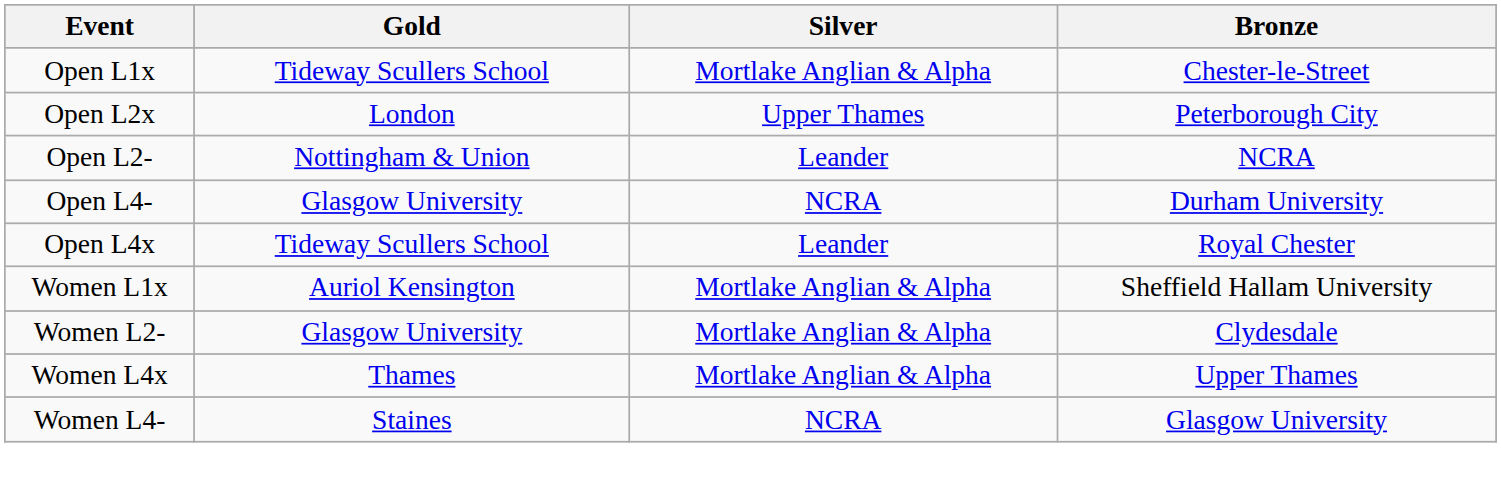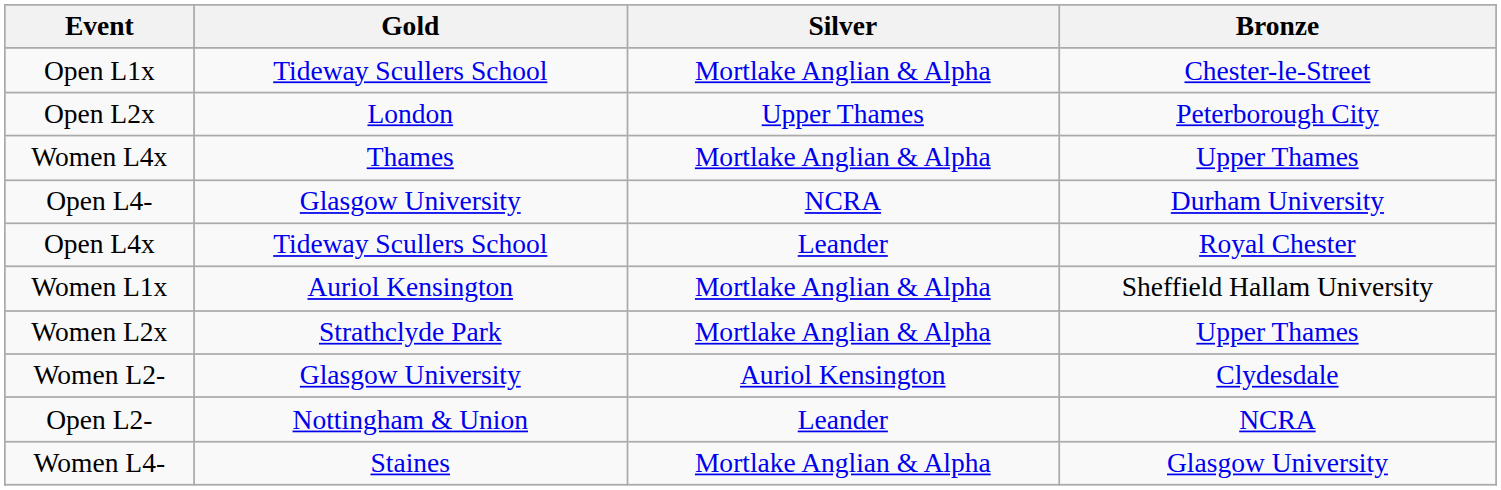rows swapped: Open L2- <-> Women L4x
+ row: Women L2x | Strathclyde Park | Mortlake Anglian & Alpha | Upper Thames
Women L2- | Silver: Mortlake Anglian & Alpha -> Auriol Kensington
Women L4- | Silver: NCRA -> Mortlake Anglian & Alpha
